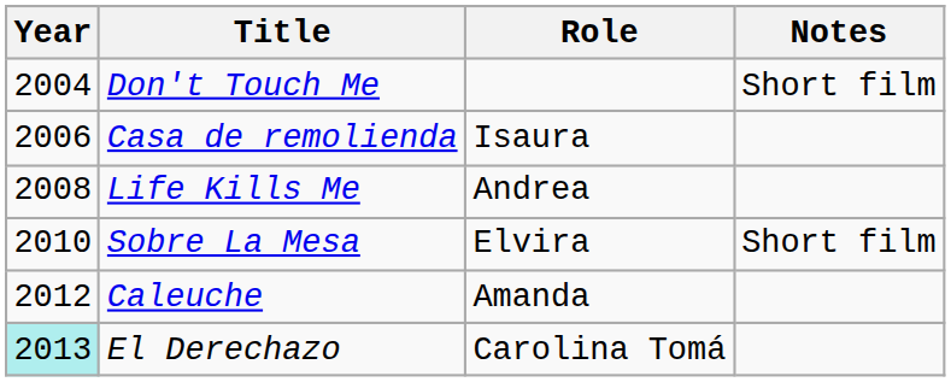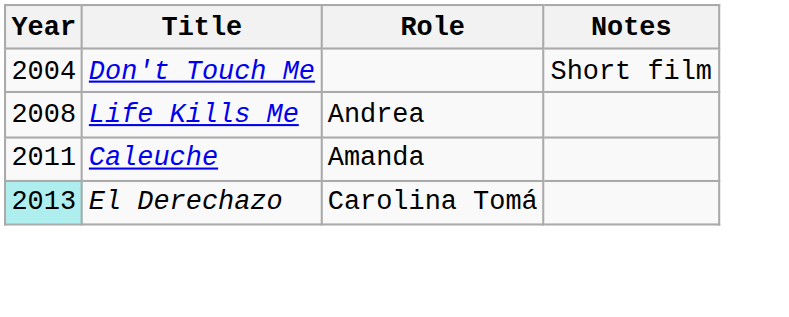- row: 2006 | Casa de remolienda | Isaura
- row: 2010 | Sobre La Mesa | Elvira | Short film
Caleuche | Year: 2012 -> 2011
